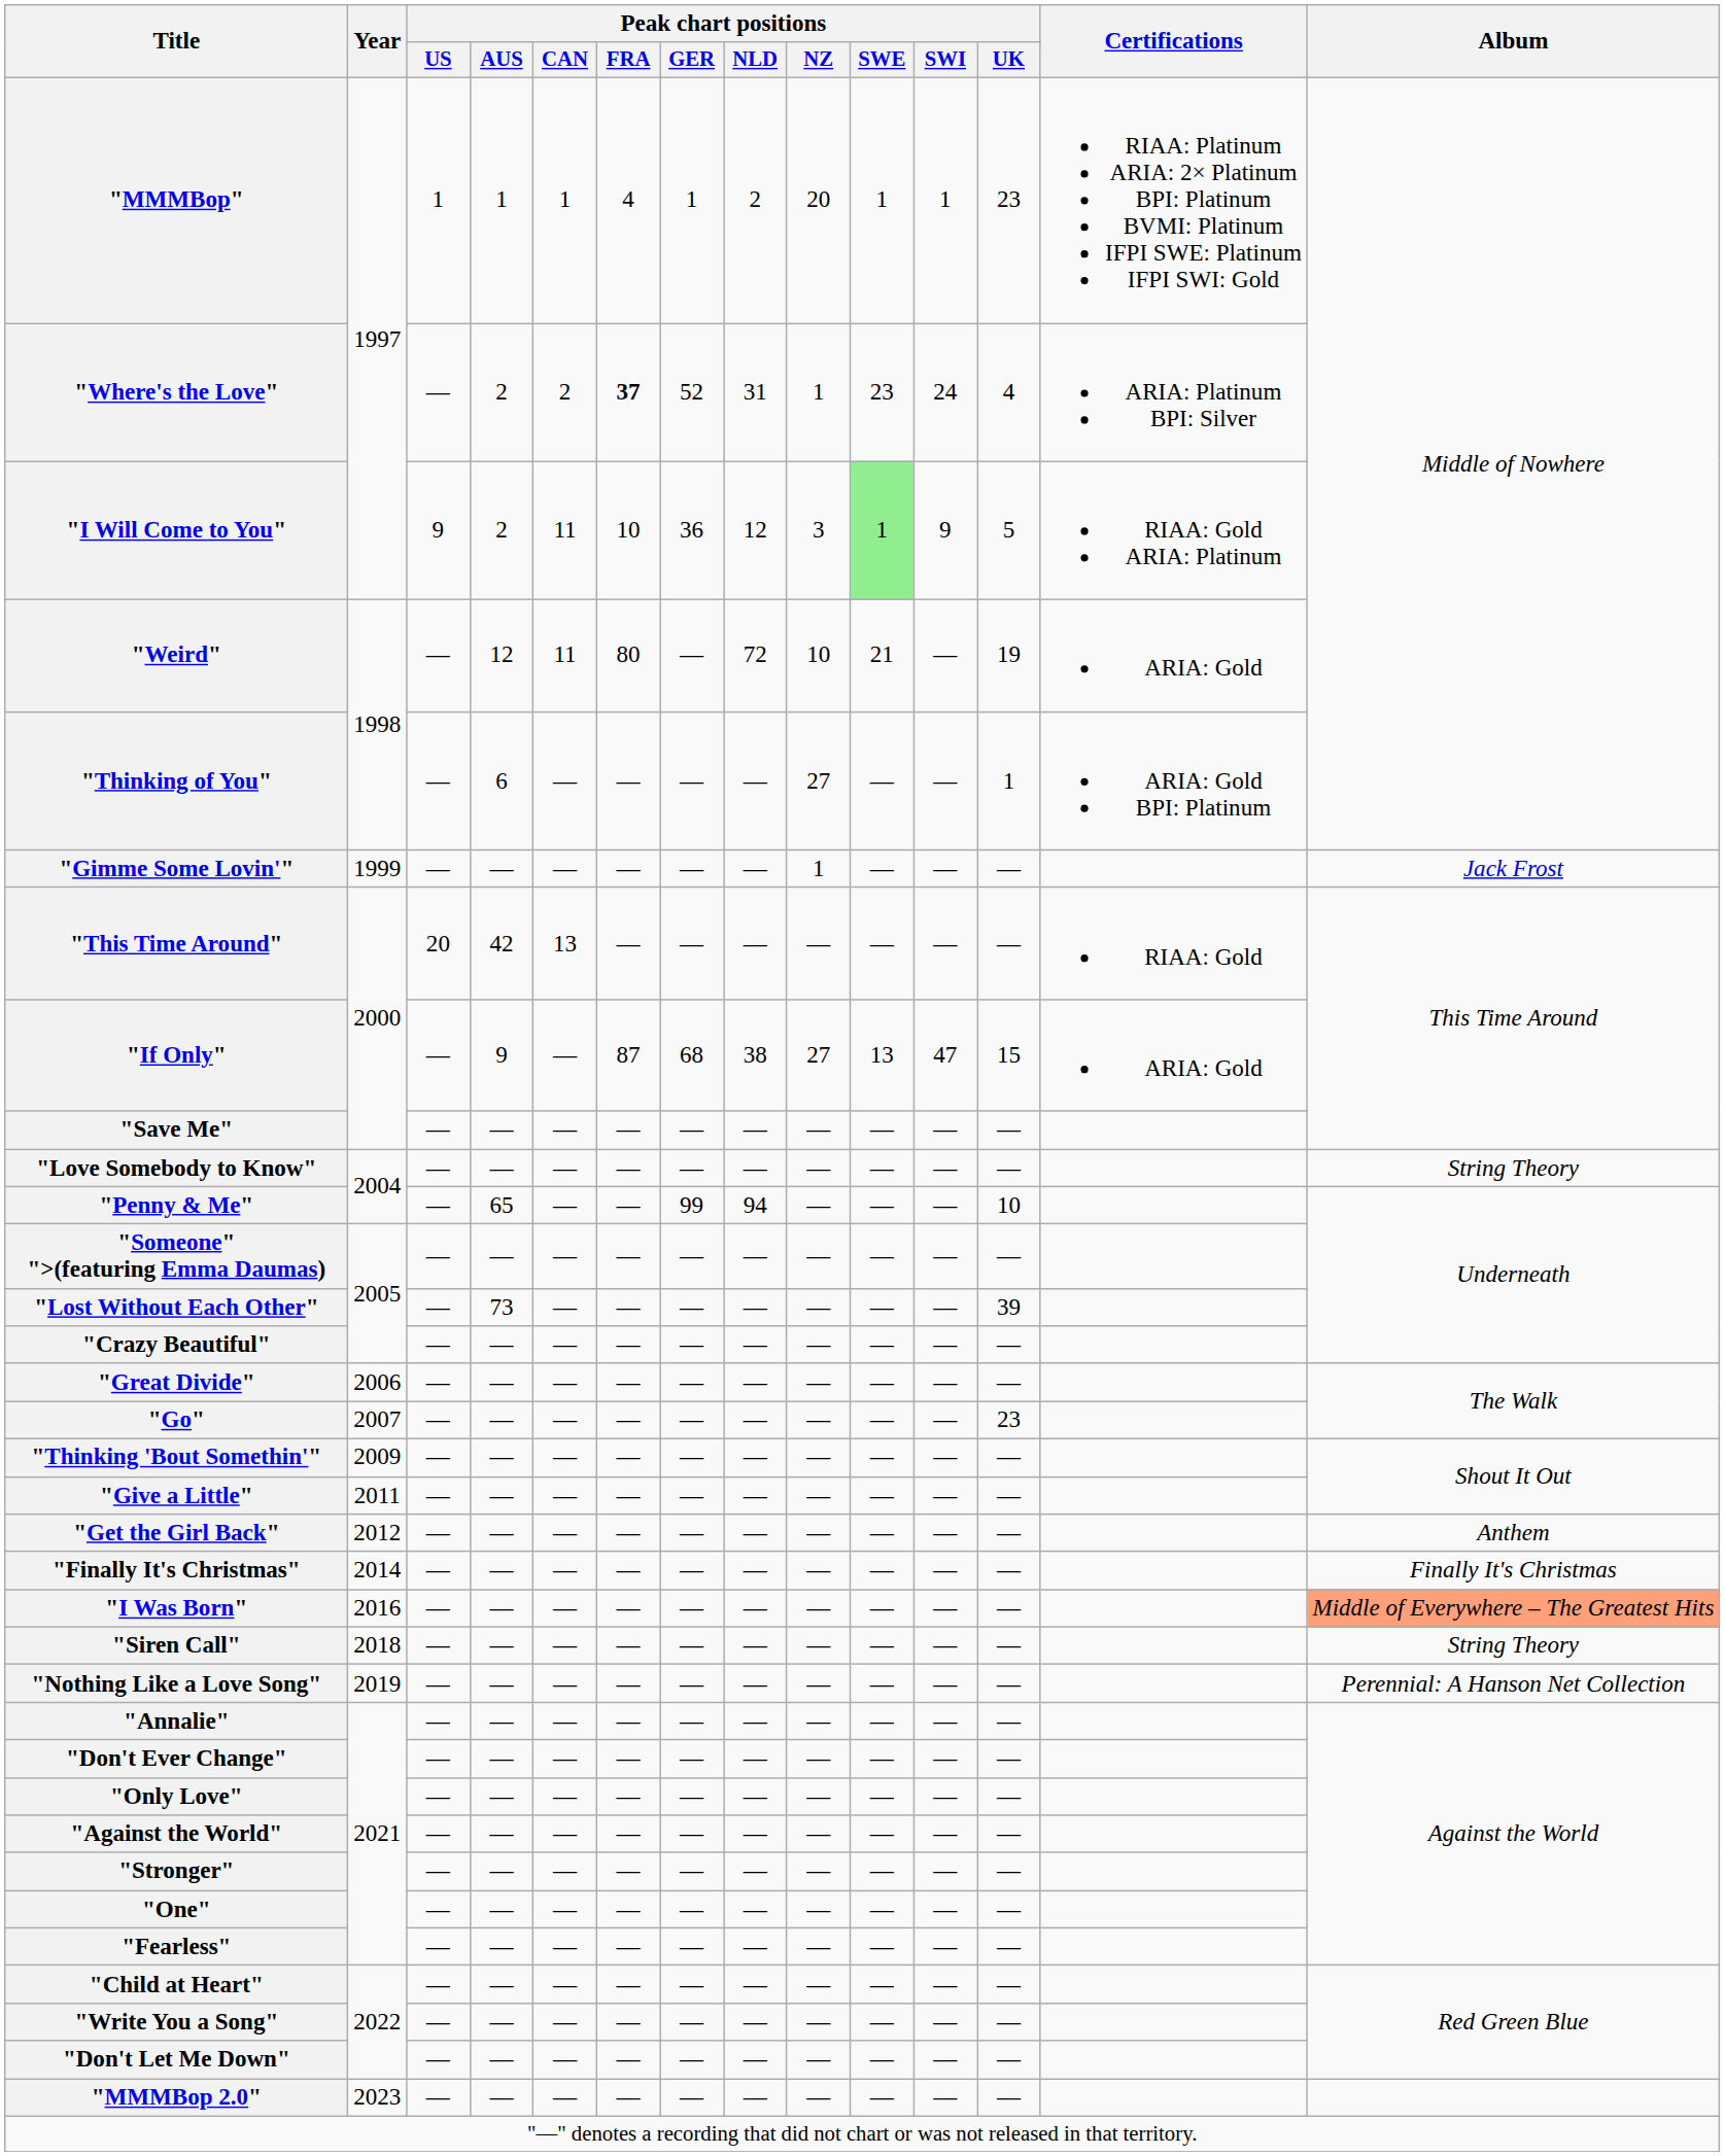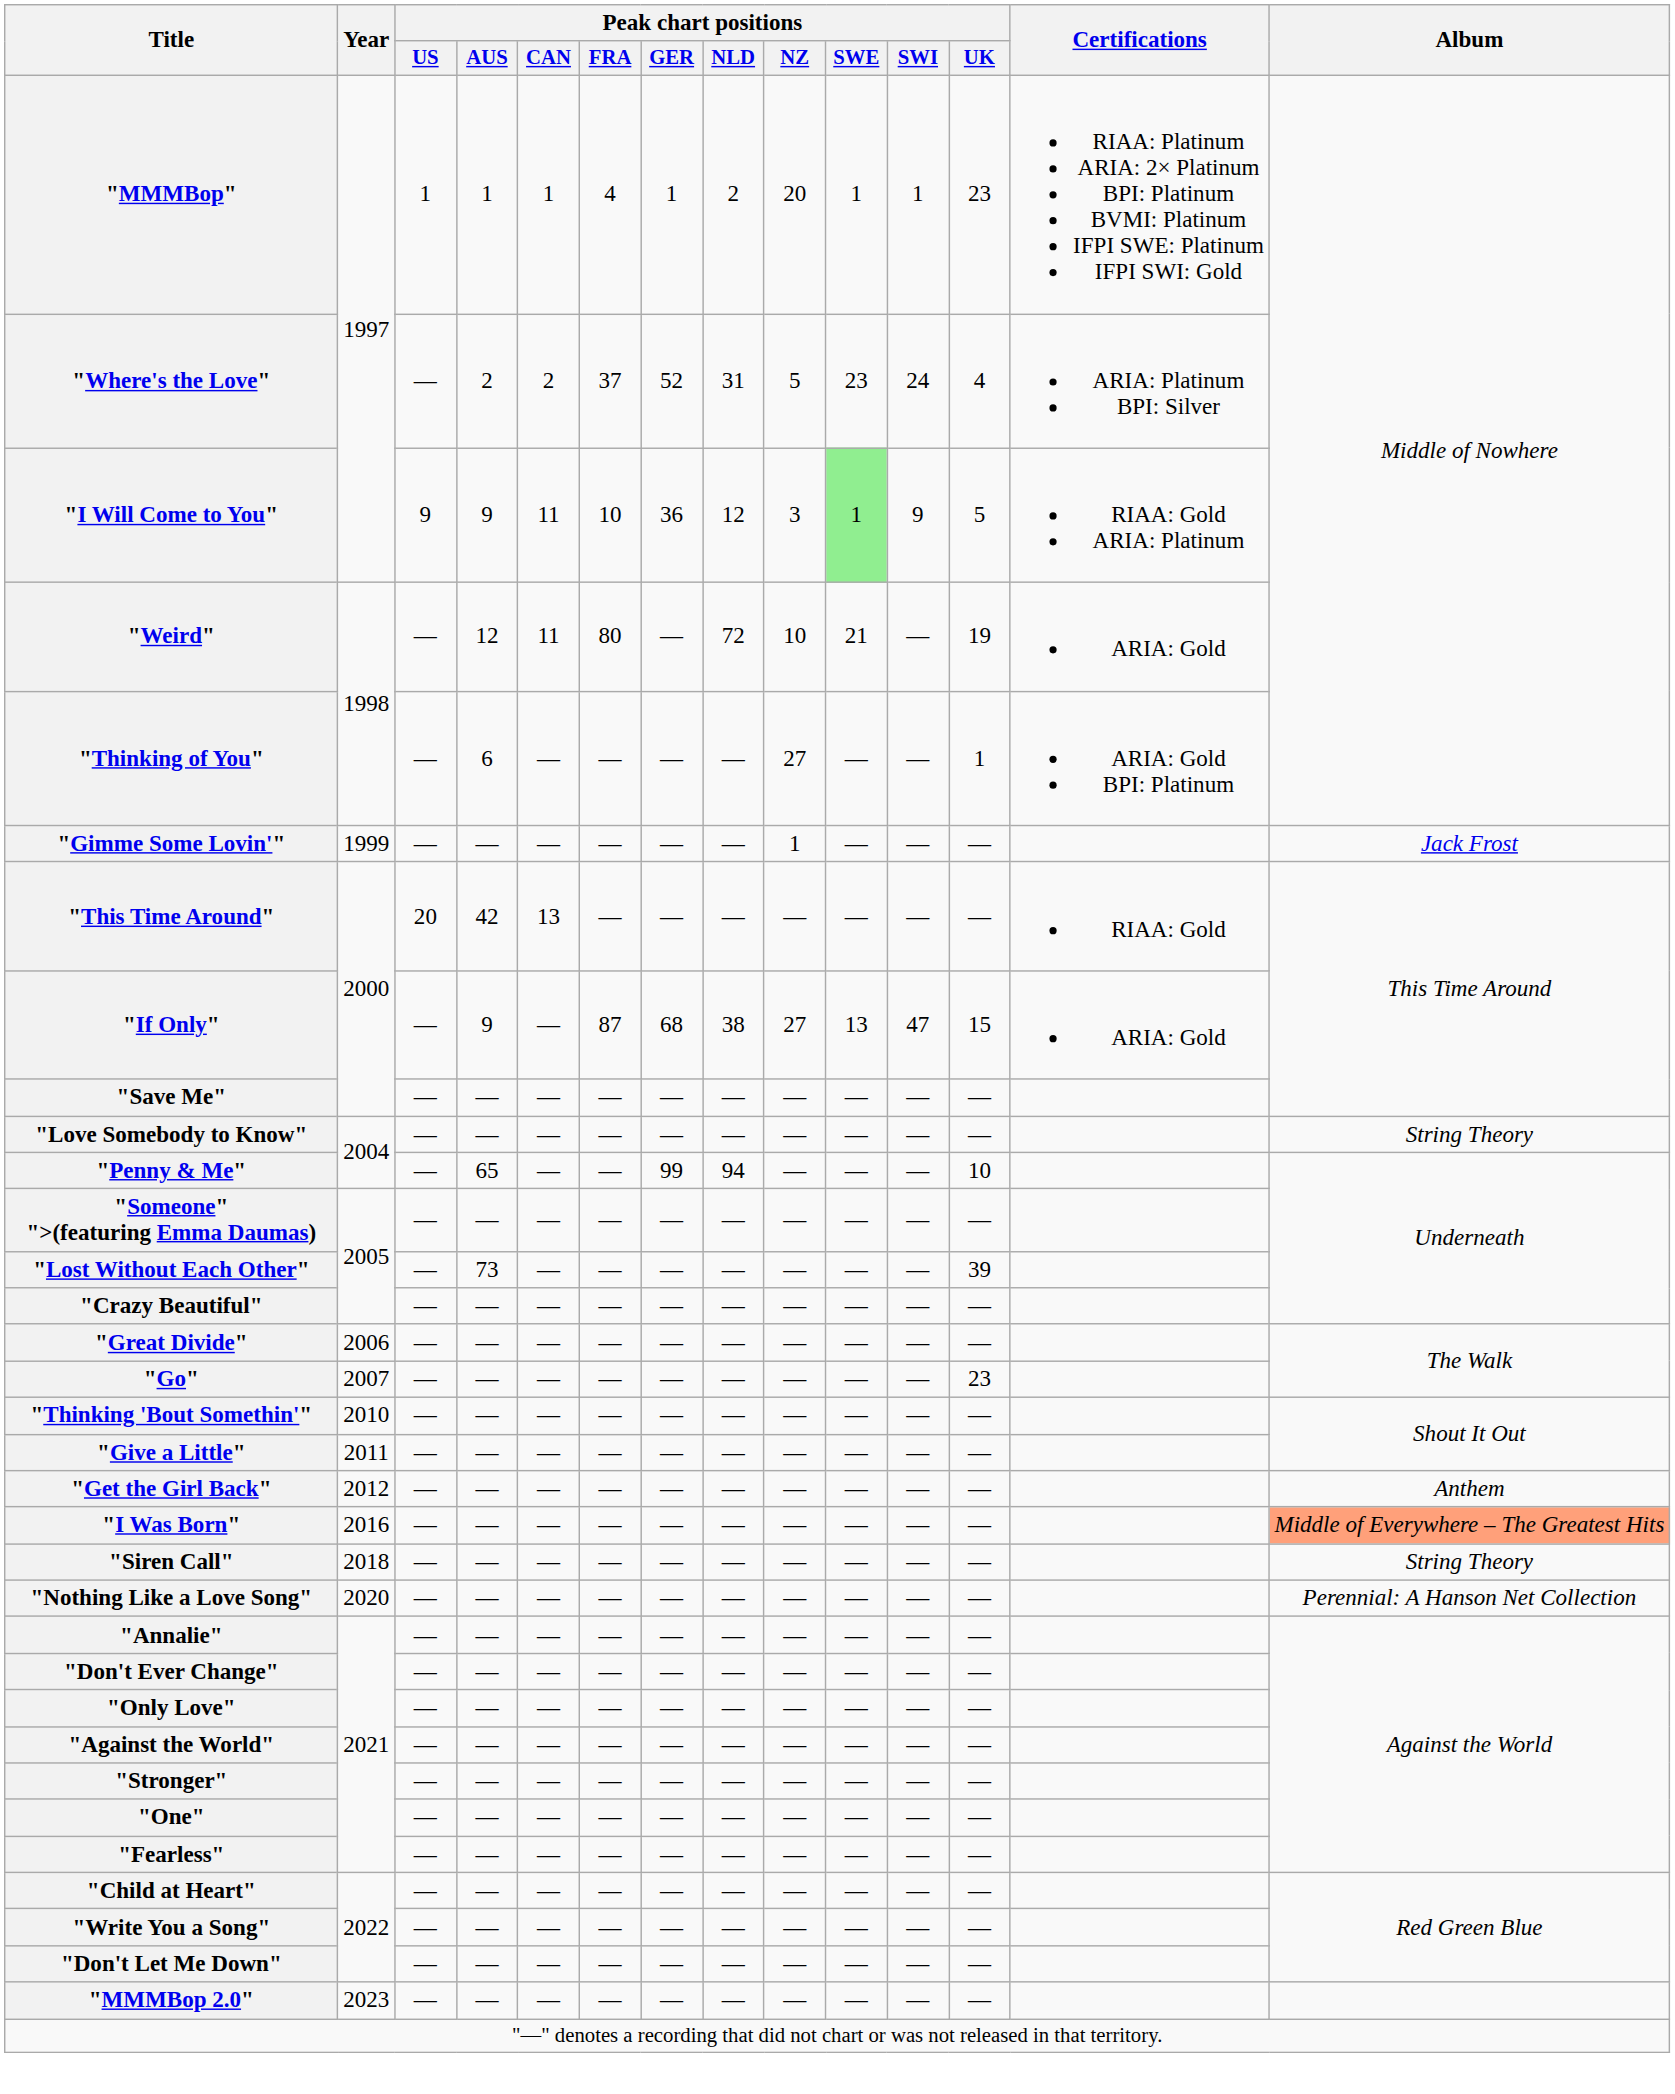"Where's the Love" | Peak chart positions / FRA: bold -> normal
"Where's the Love" | Peak chart positions / NZ: 1 -> 5
"I Will Come to You" | Peak chart positions / AUS: 2 -> 9
"Thinking 'Bout Somethin'" | Year: 2009 -> 2010
- row: "Finally It's Christmas" | 2014 | — | — | — | — | — | — | — | — | — | — | Finally It's Christmas
"Nothing Like a Love Song" | Year: 2019 -> 2020
